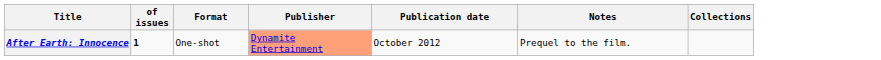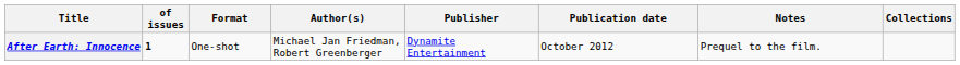+ column: Author(s) | Michael Jan Friedman, Robert Greenberger
After Earth: Innocence | Publisher: lightsalmon background -> no background
